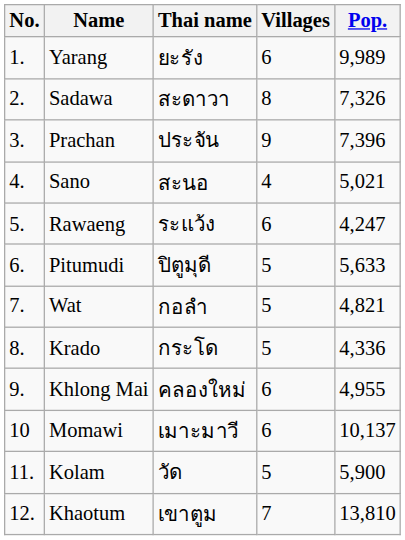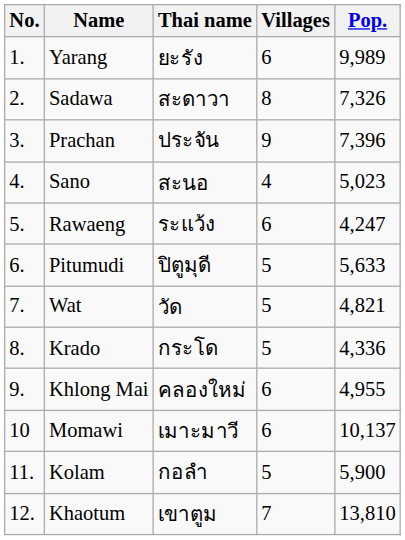Sano | Pop.: 5,021 -> 5,023
Wat | Thai name: กอลำ -> วัด
Kolam | Thai name: วัด -> กอลำ
